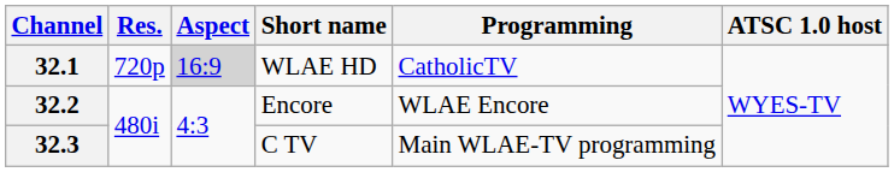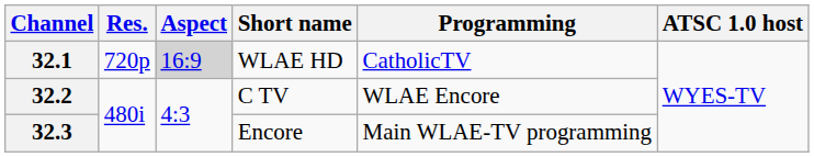32.2 | Short name: Encore -> C TV
32.3 | Short name: C TV -> Encore
